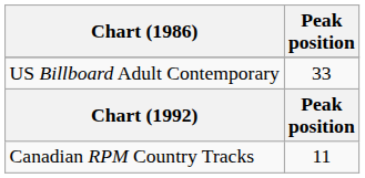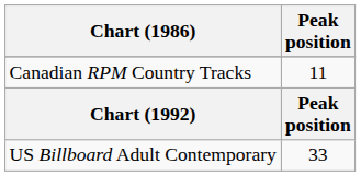rows swapped: Canadian RPM Country Tracks <-> US Billboard Adult Contemporary
